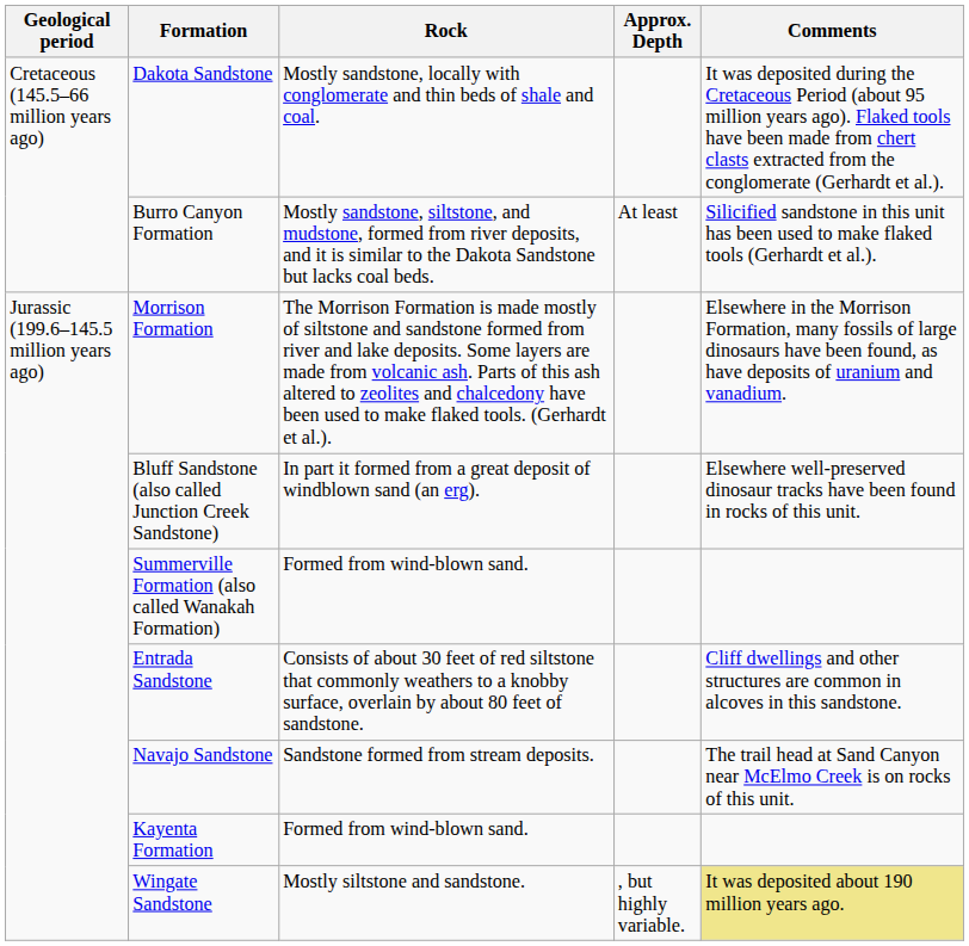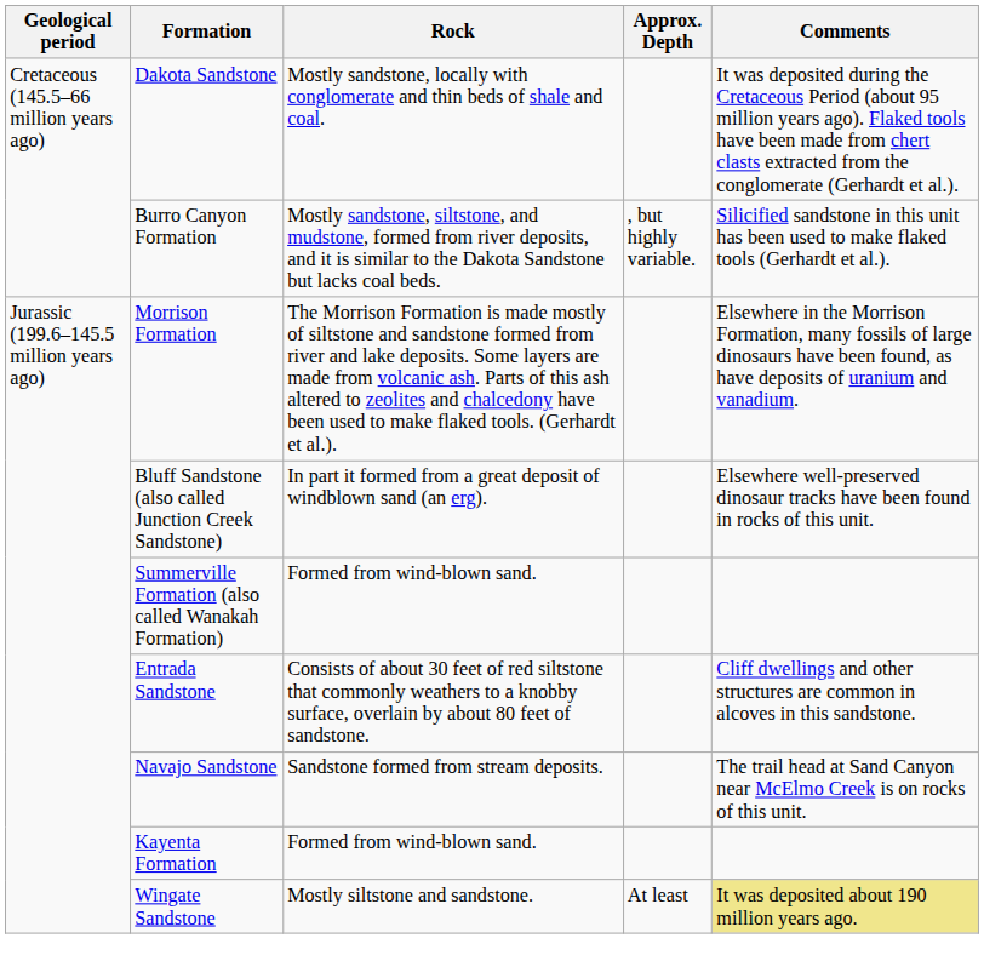Burro Canyon Formation | Approx. Depth: At least -> , but highly variable.
Wingate Sandstone | Approx. Depth: , but highly variable. -> At least
